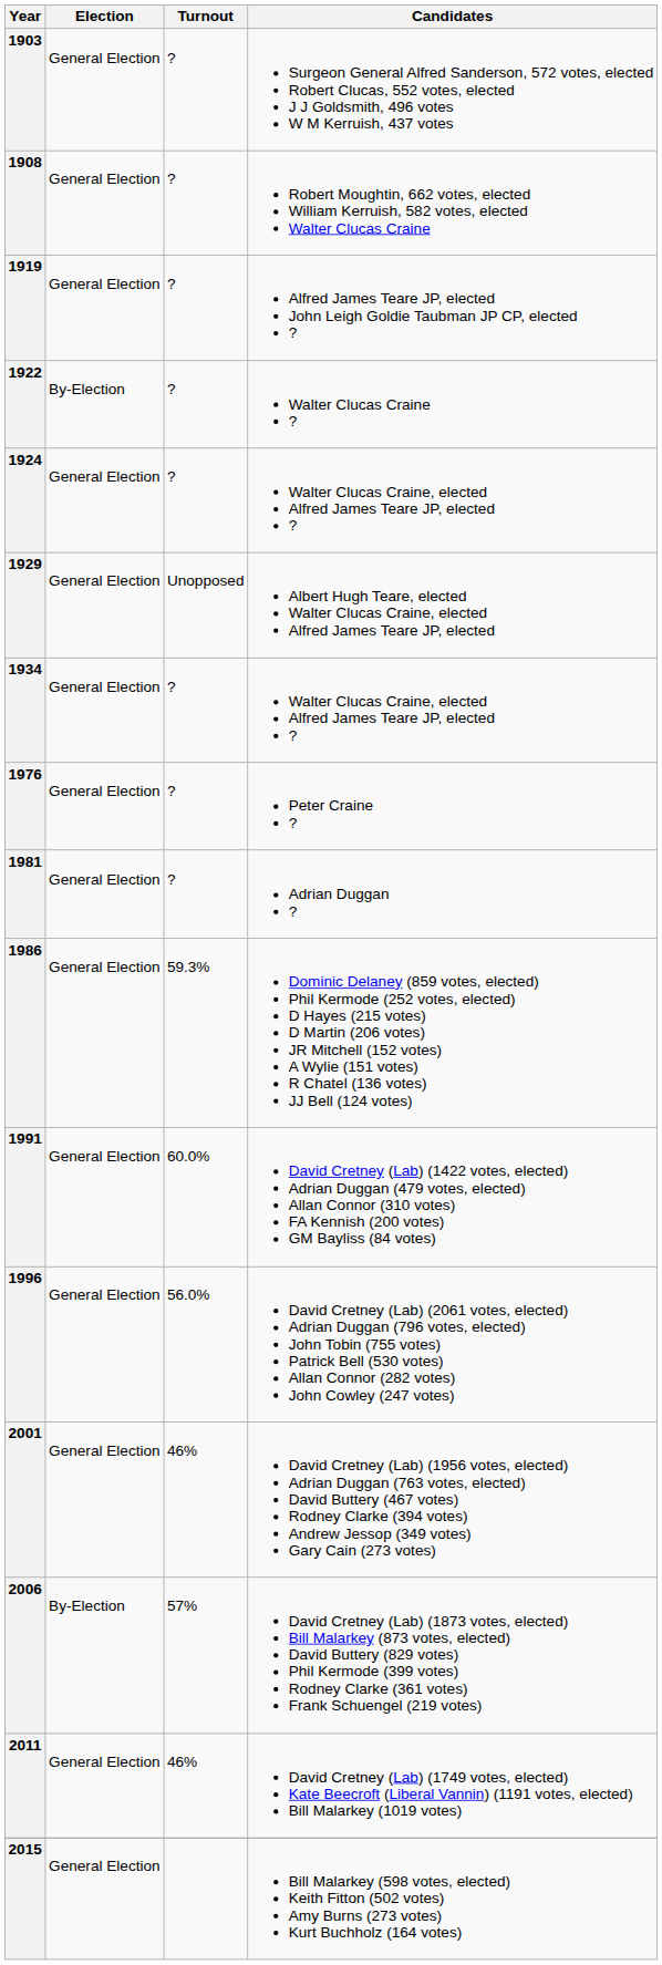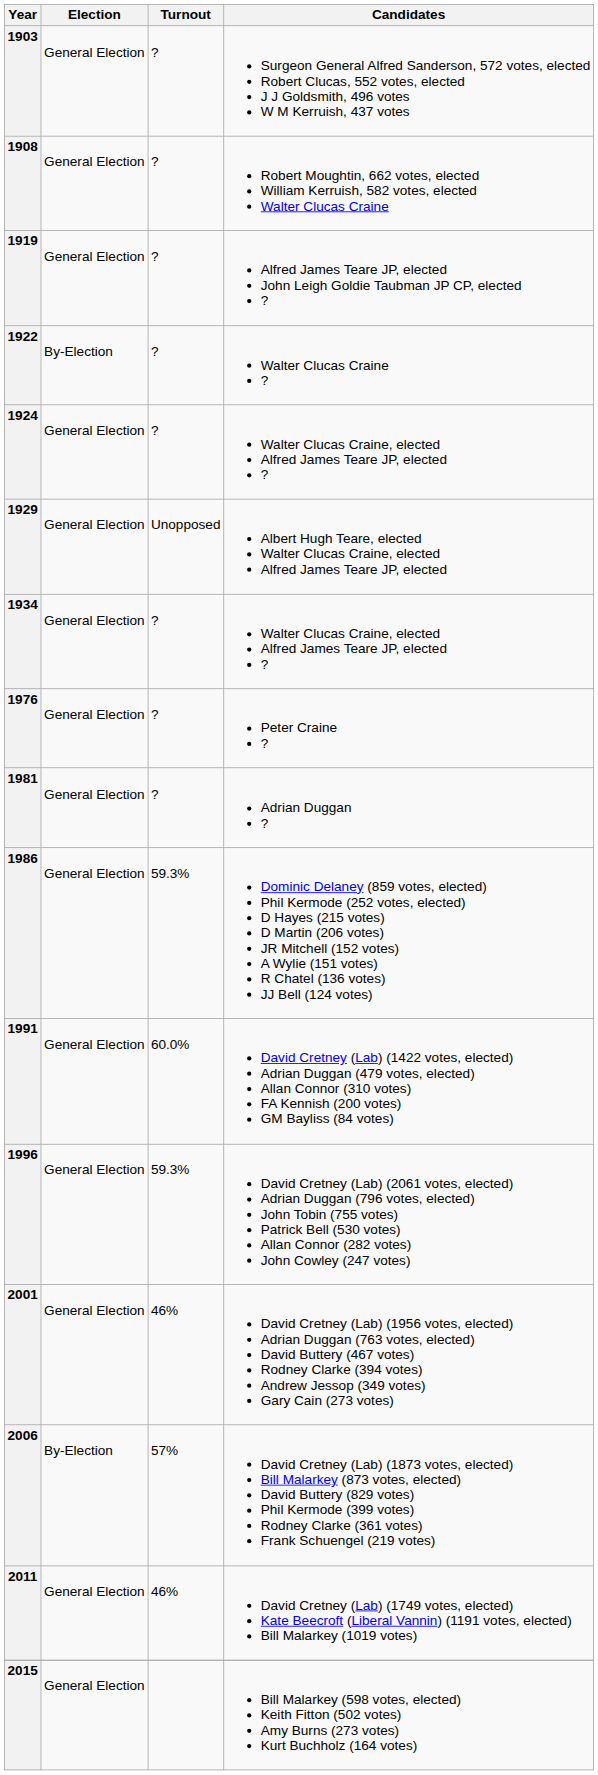1996 | Turnout: 56.0% -> 59.3%
